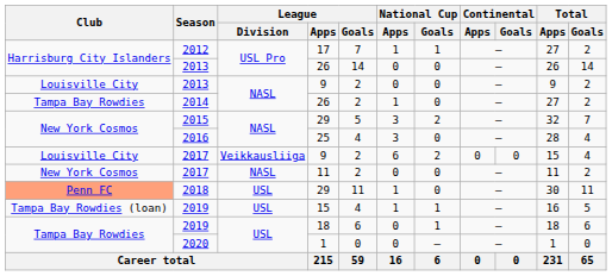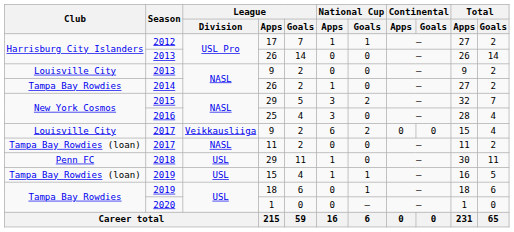2017 / 11 | Club: New York Cosmos -> Tampa Bay Rowdies (loan)
2018 | Club: lightsalmon background -> no background
